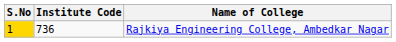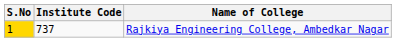Rajkiya Engineering College, Ambedkar Nagar | Institute Code: 736 -> 737
